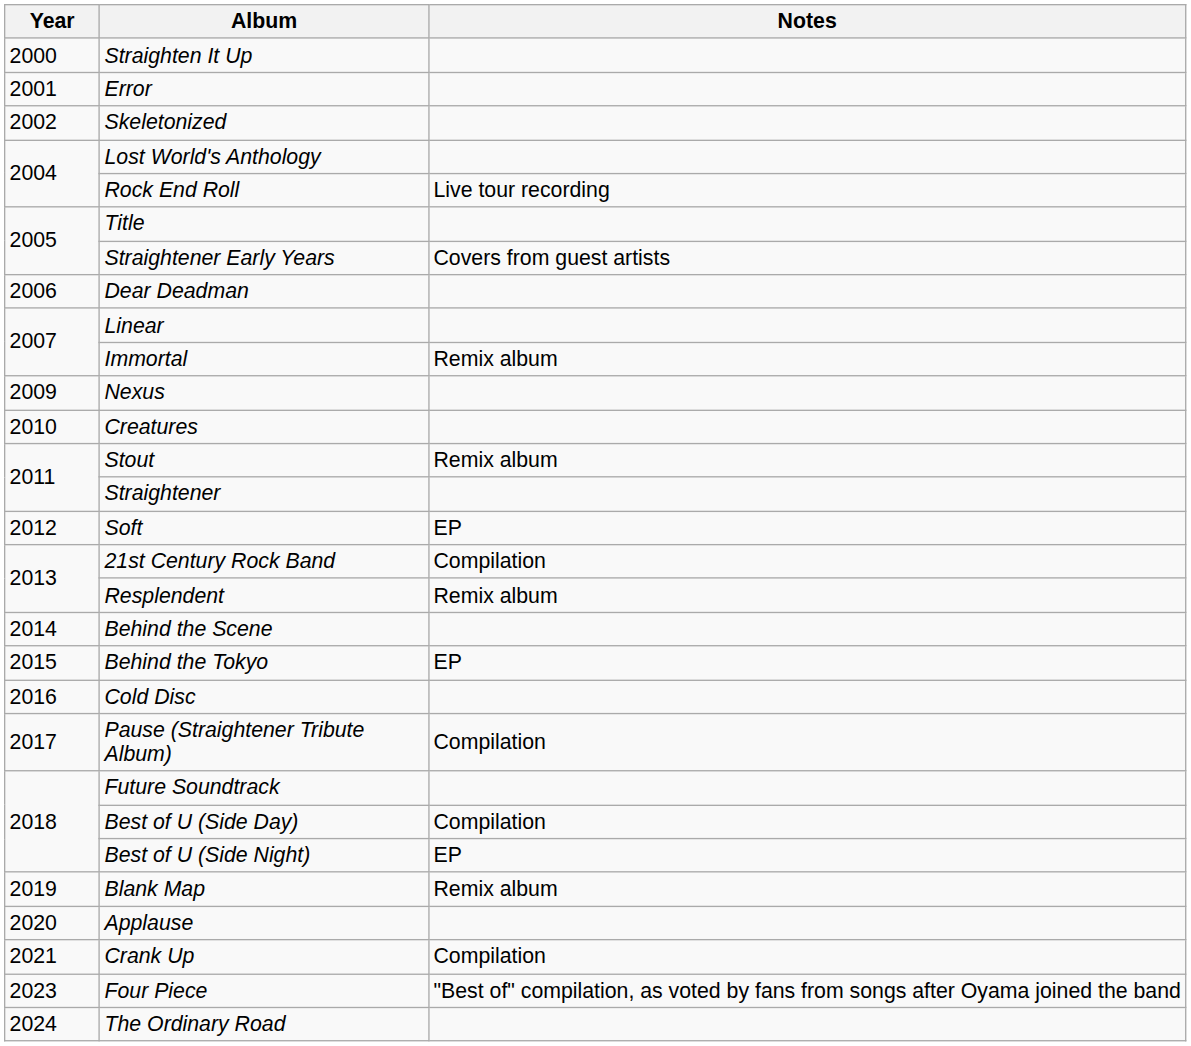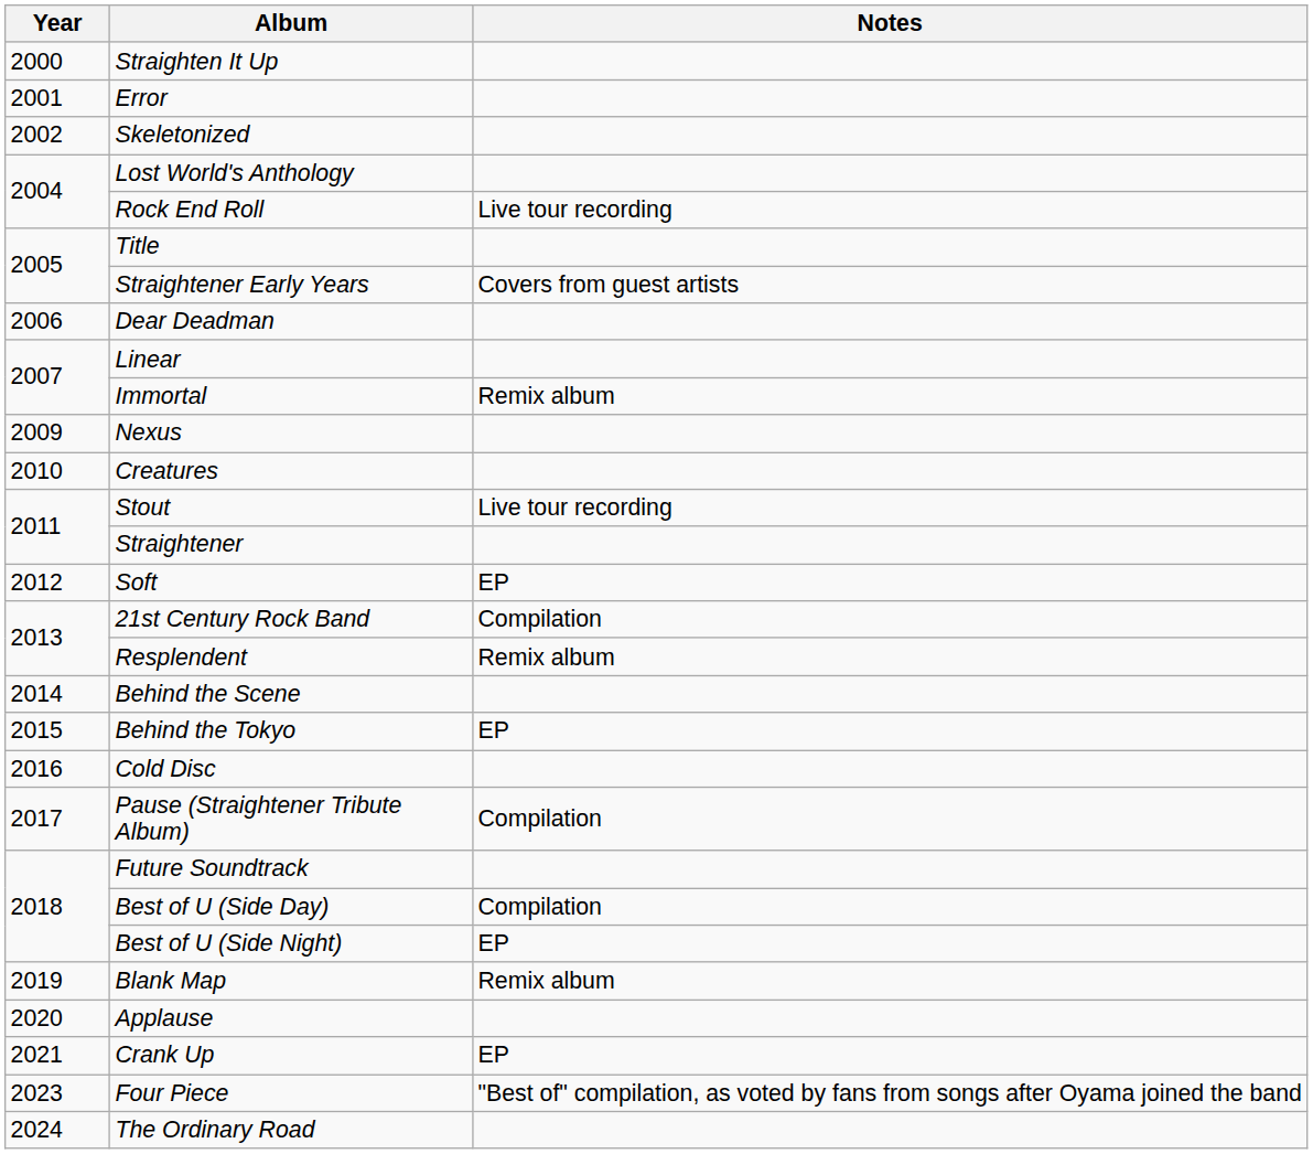Stout | Notes: Remix album -> Live tour recording
Crank Up | Notes: Compilation -> EP
